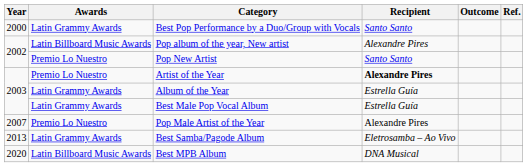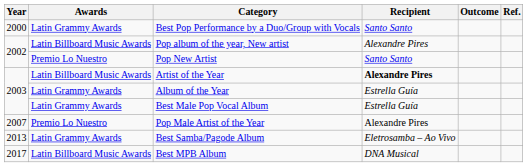Artist of the Year | Awards: Premio Lo Nuestro -> Latin Billboard Music Awards
Best MPB Album | Year: 2020 -> 2017
